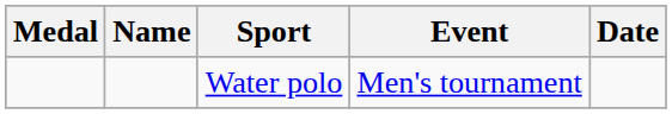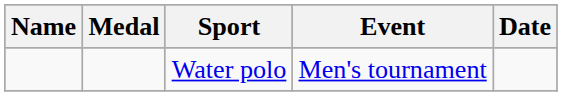columns swapped: Medal <-> Name
